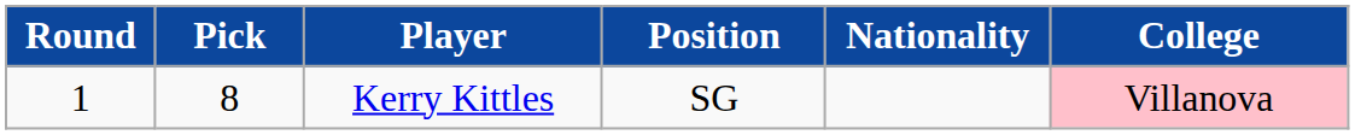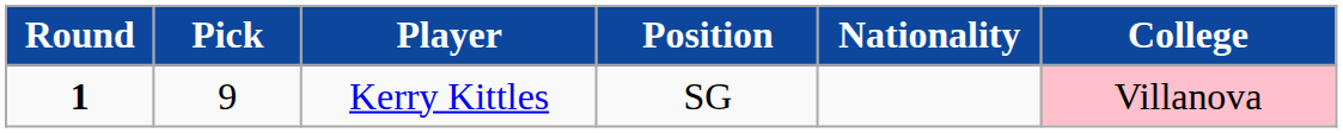Kerry Kittles | Round: normal -> bold
Kerry Kittles | Pick: 8 -> 9
